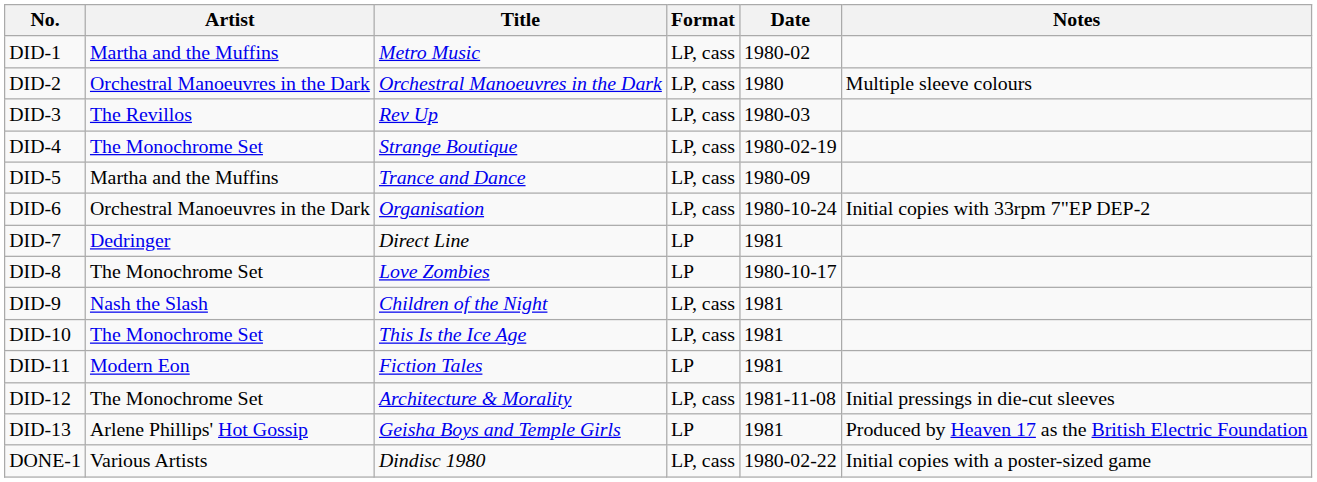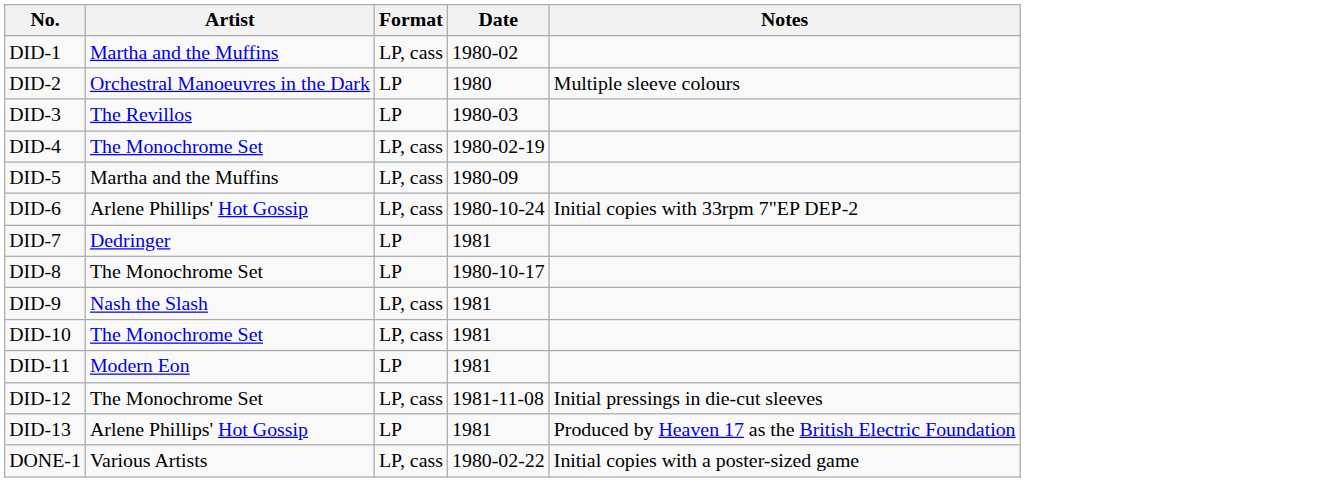- column: Title | Metro Music | Orchestral Manoeuvres in the Dark | Rev Up | Strange Boutique | Trance and Dance | Organisation | Direct Line | Love Zombies | Children of the Night | This Is the Ice Age | Fiction Tales | Architecture & Morality | Geisha Boys and Temple Girls | Dindisc 1980
DID-2 | Format: LP, cass -> LP
DID-3 | Format: LP, cass -> LP
DID-6 | Artist: Orchestral Manoeuvres in the Dark -> Arlene Phillips' Hot Gossip
